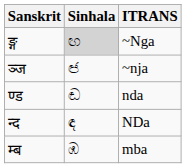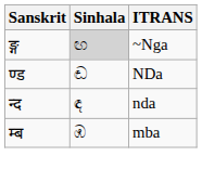- row: ञ्ज | ඦ | ~nja
ण्ड | ITRANS: nda -> NDa
न्द | ITRANS: NDa -> nda
